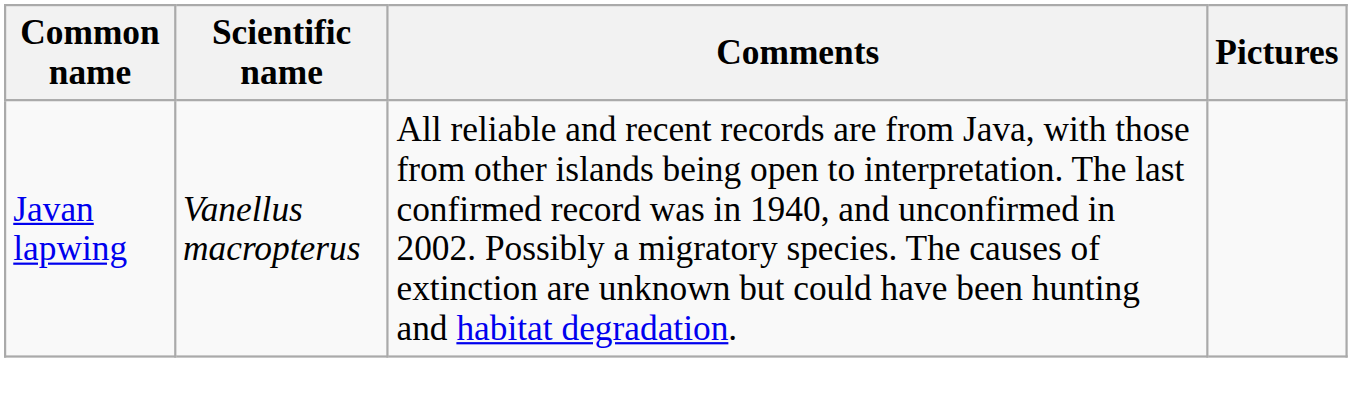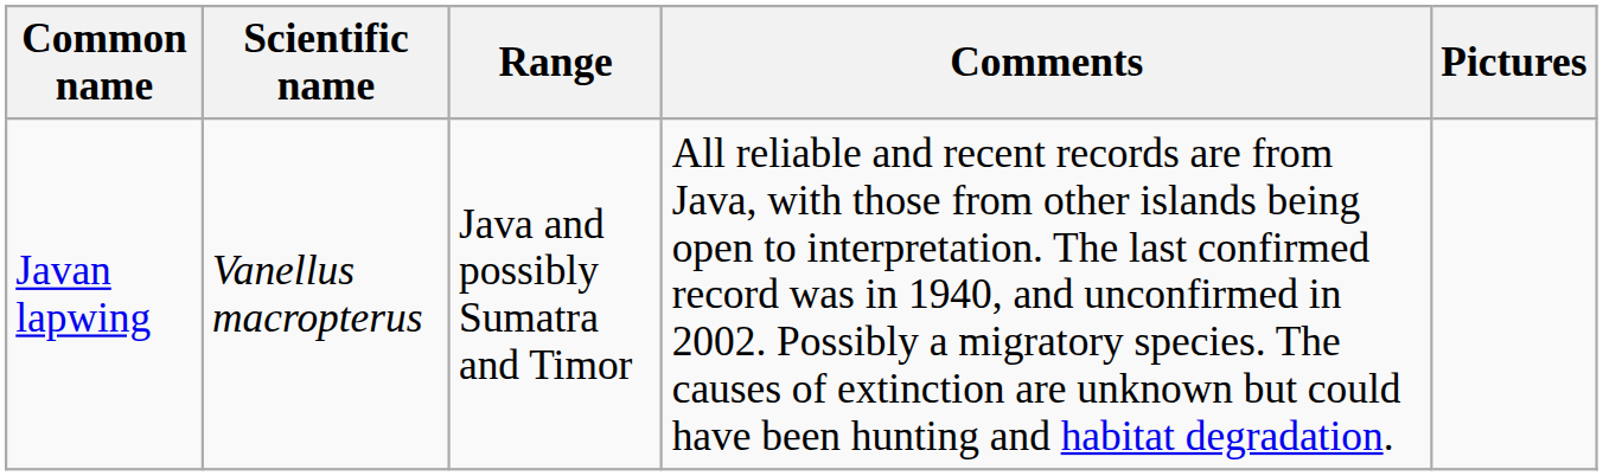+ column: Range | Java and possibly Sumatra and Timor
